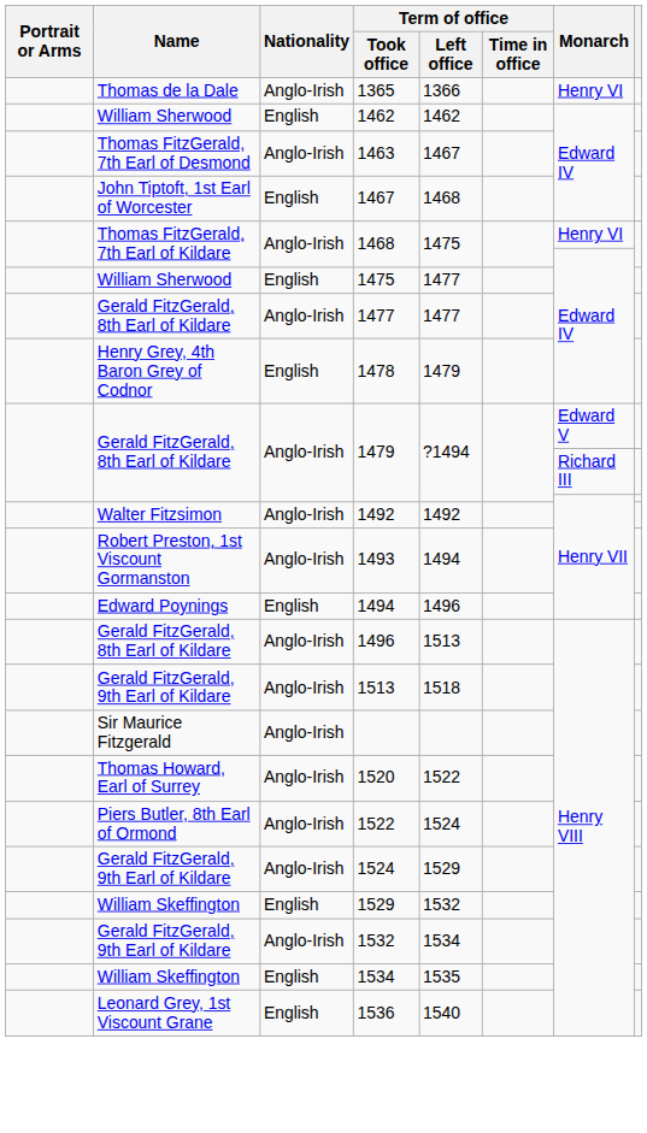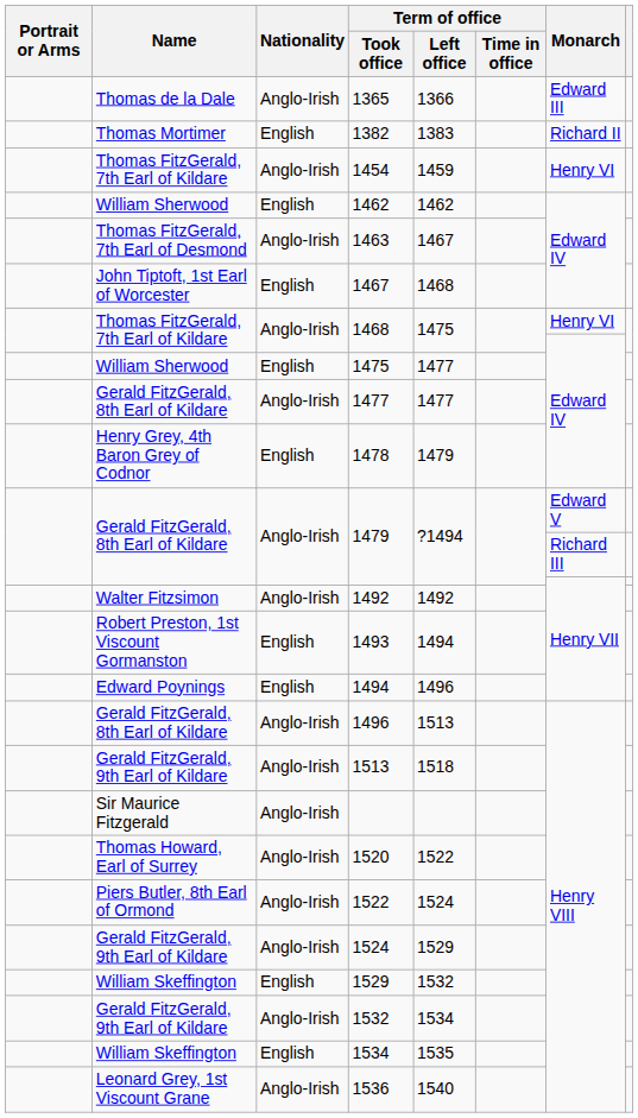1365 | Monarch: Henry VI -> Edward III
+ row: Thomas Mortimer | English | 1382 | 1383 | Richard II
+ row: Thomas FitzGerald, 7th Earl of Kildare | Anglo-Irish | 1454 | 1459 | Henry VI
1493 | Nationality: Anglo-Irish -> English
1536 | Nationality: English -> Anglo-Irish
